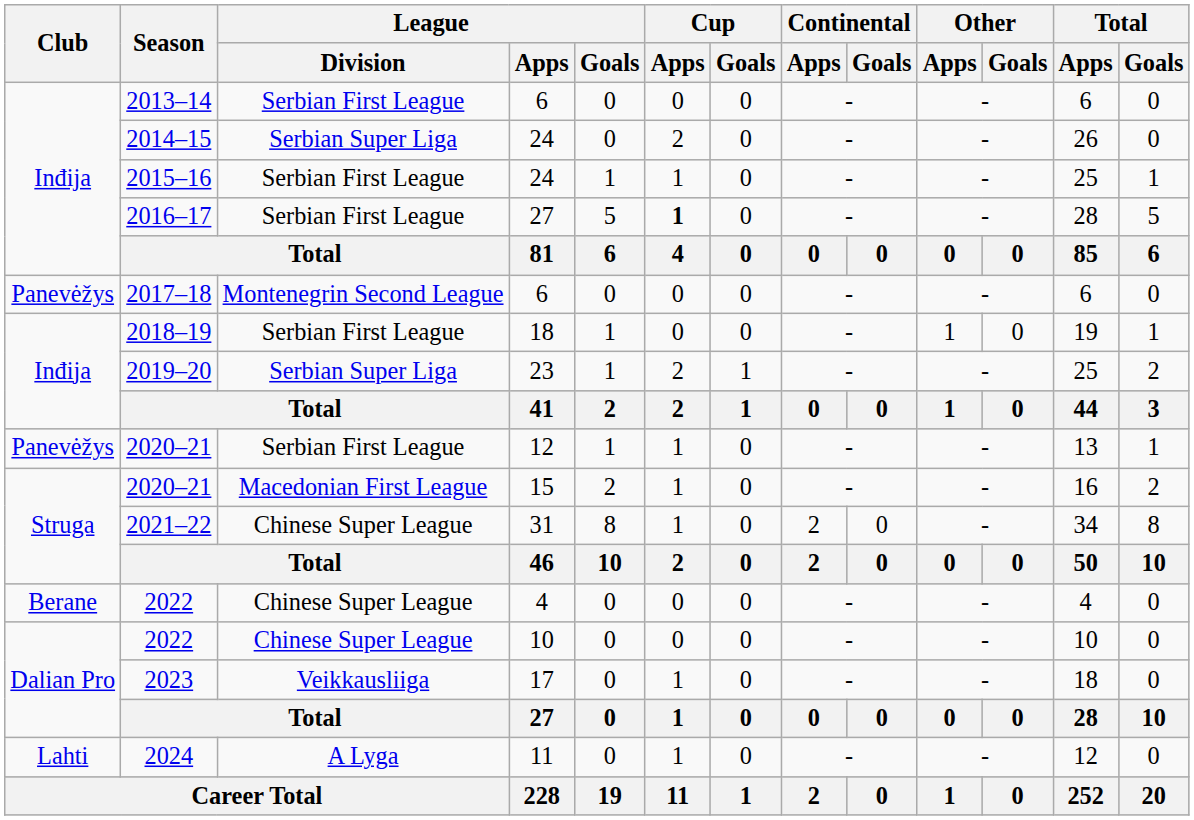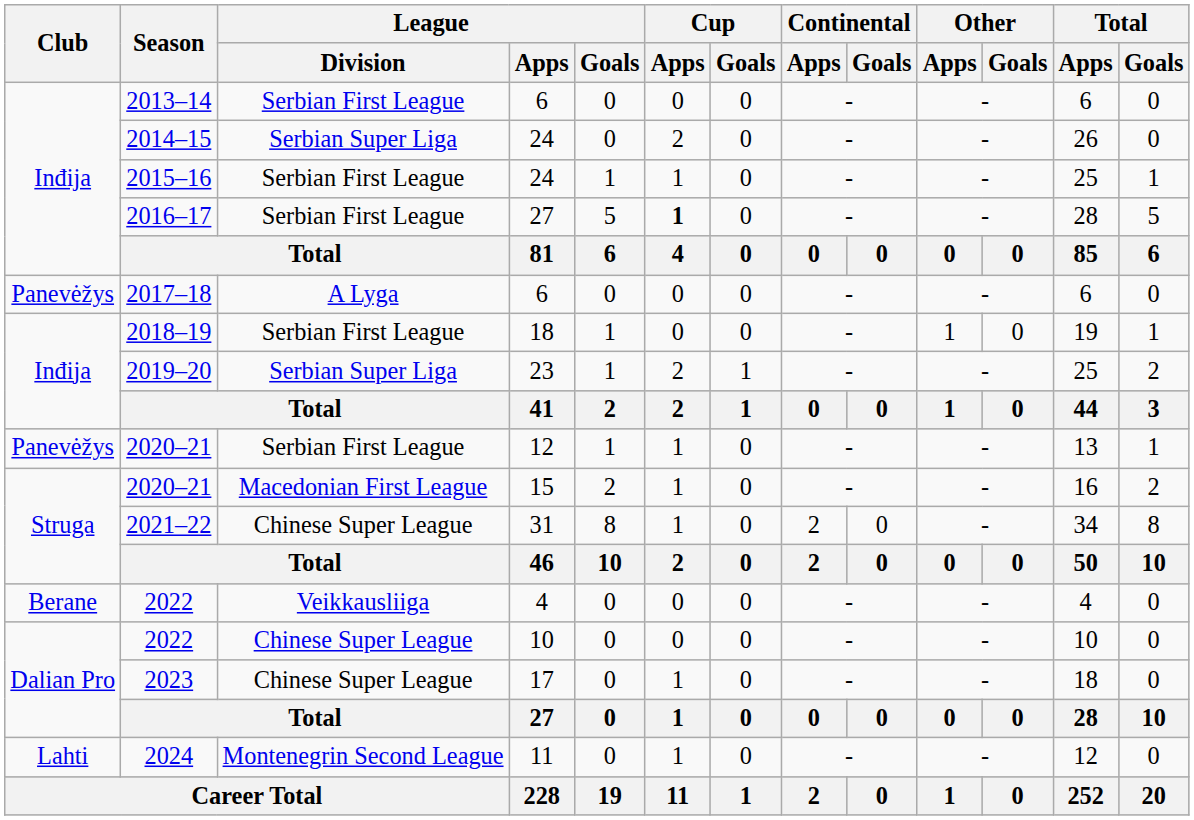2017–18 | League / Division: Montenegrin Second League -> A Lyga
2022 / 4 | League / Division: Chinese Super League -> Veikkausliiga
2023 | League / Division: Veikkausliiga -> Chinese Super League
2024 | League / Division: A Lyga -> Montenegrin Second League
